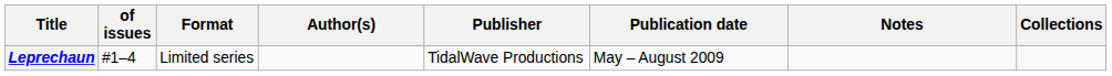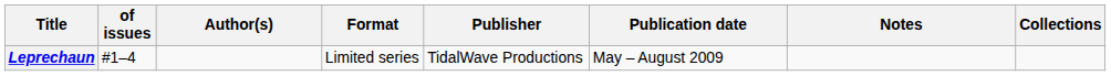columns swapped: Format <-> Author(s)
